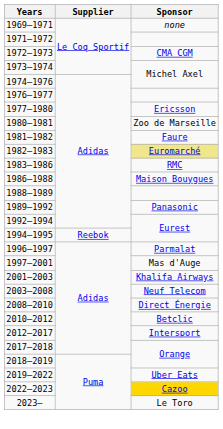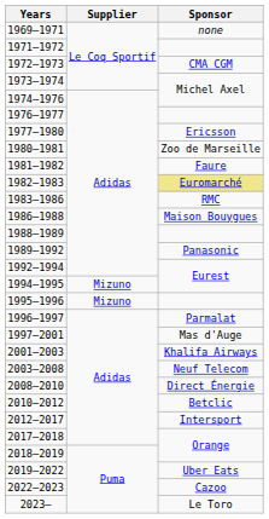1994–1995 | Supplier: Reebok -> Mizuno
+ row: 1995–1996 | Mizuno
2022–2023 | Sponsor: gold background -> no background
